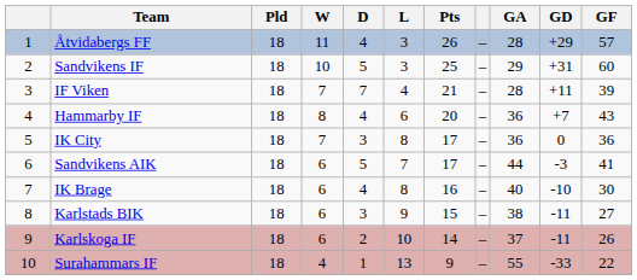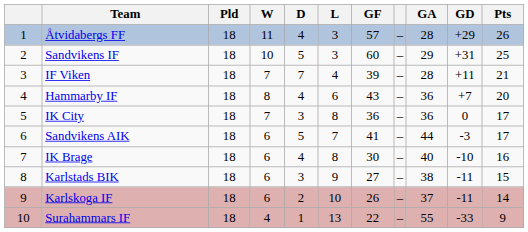columns swapped: GF <-> Pts
